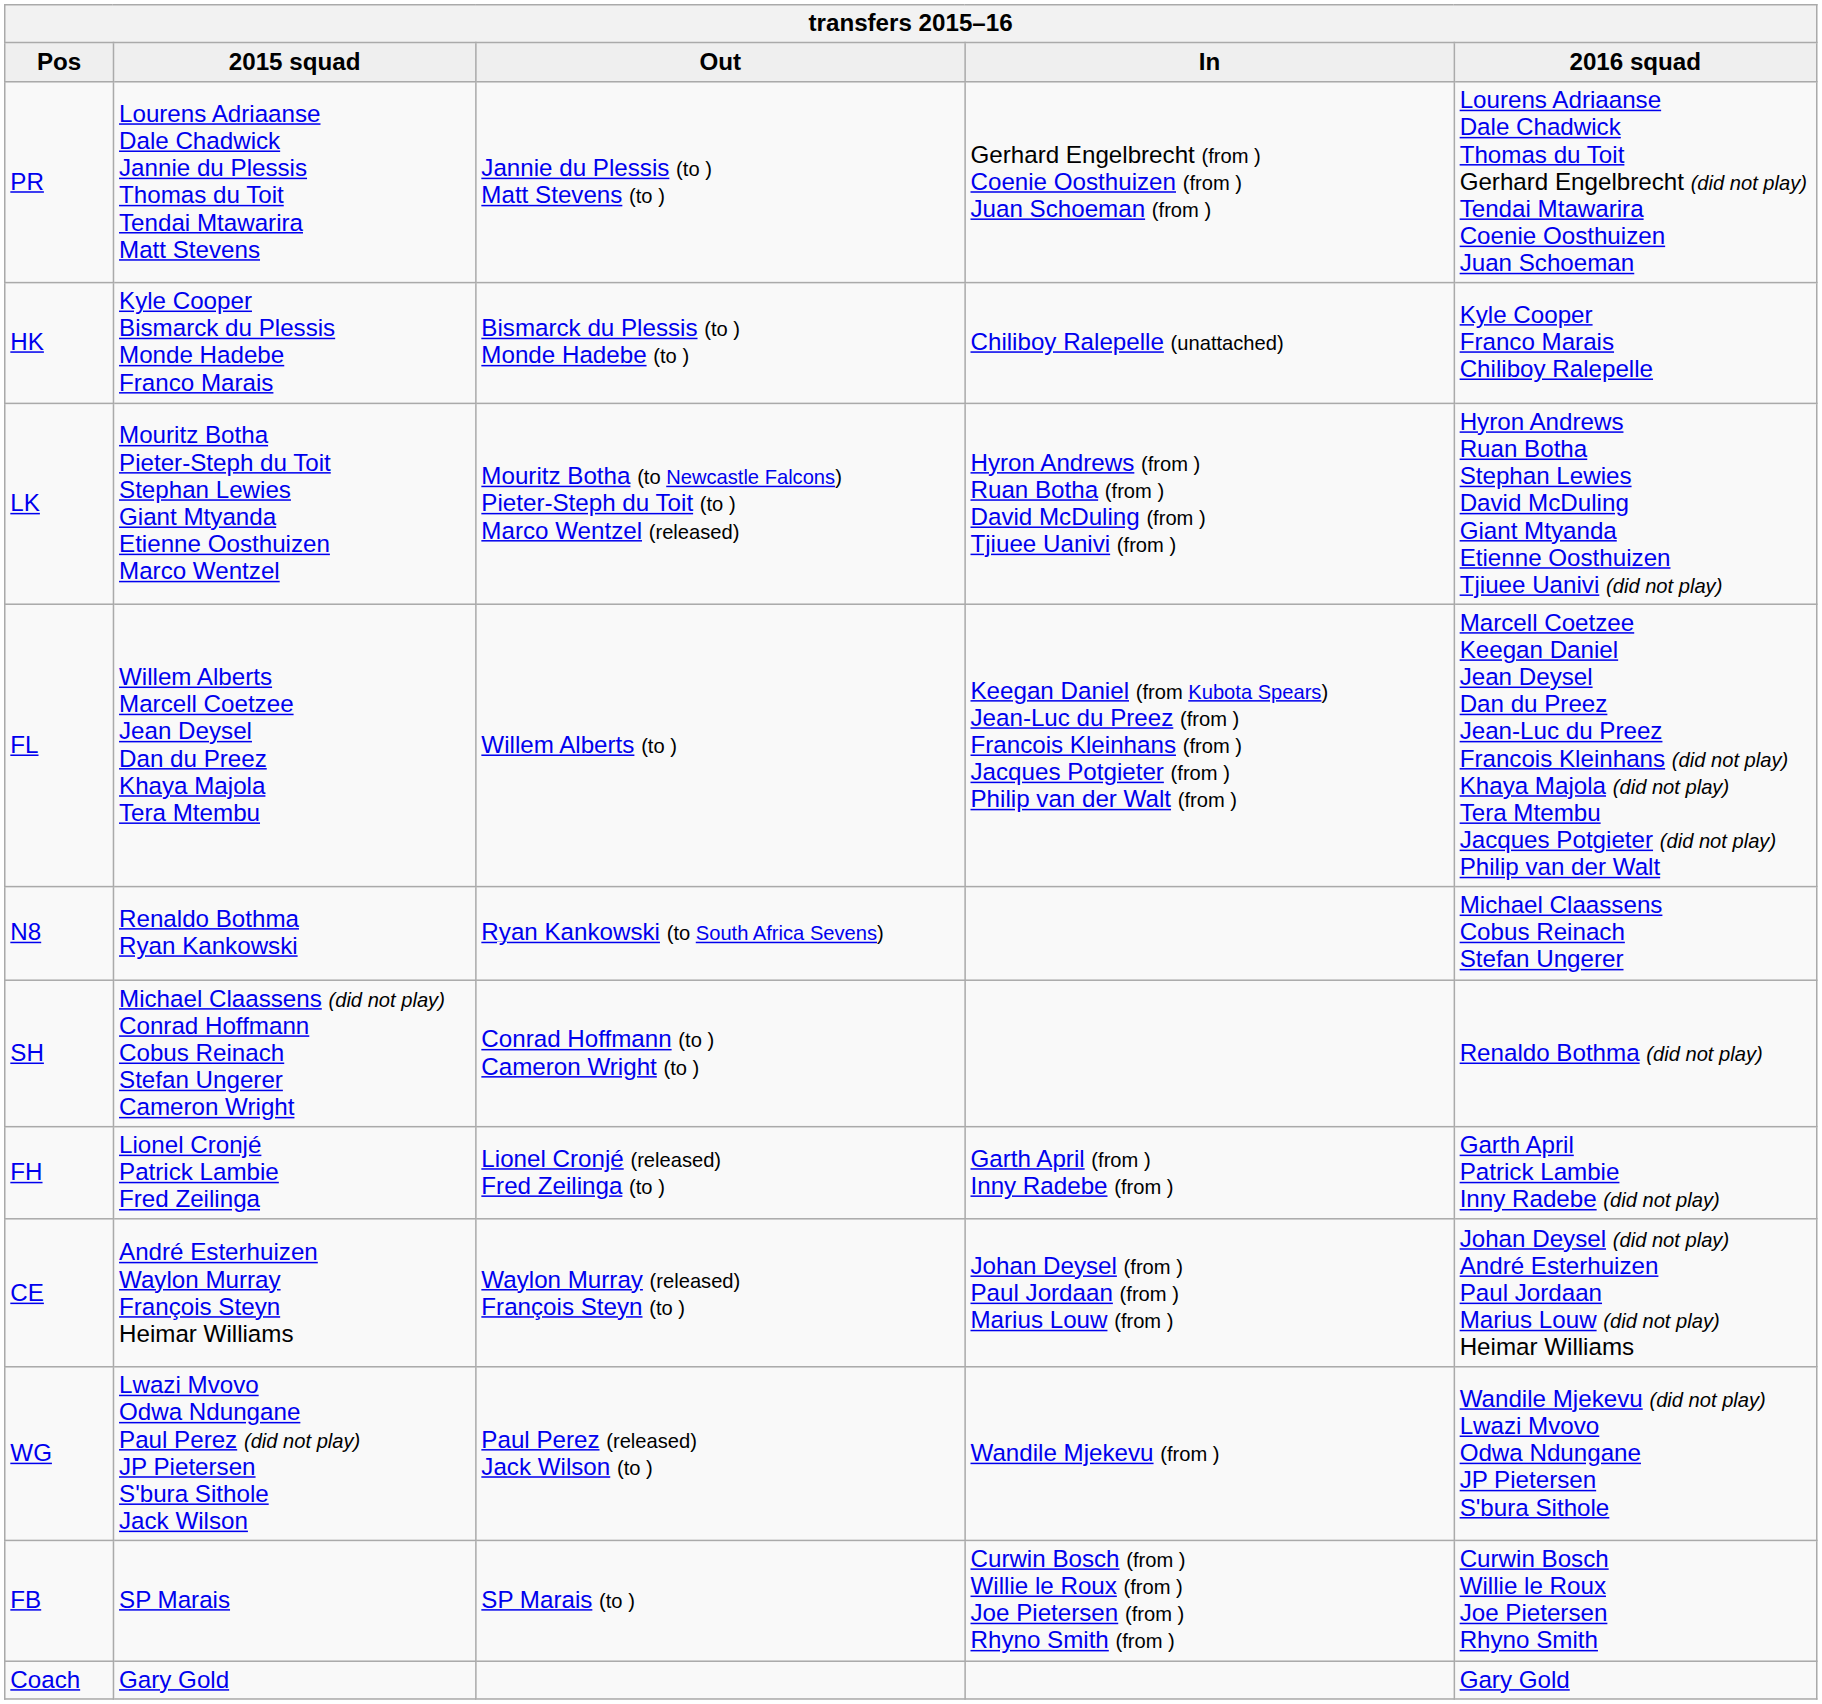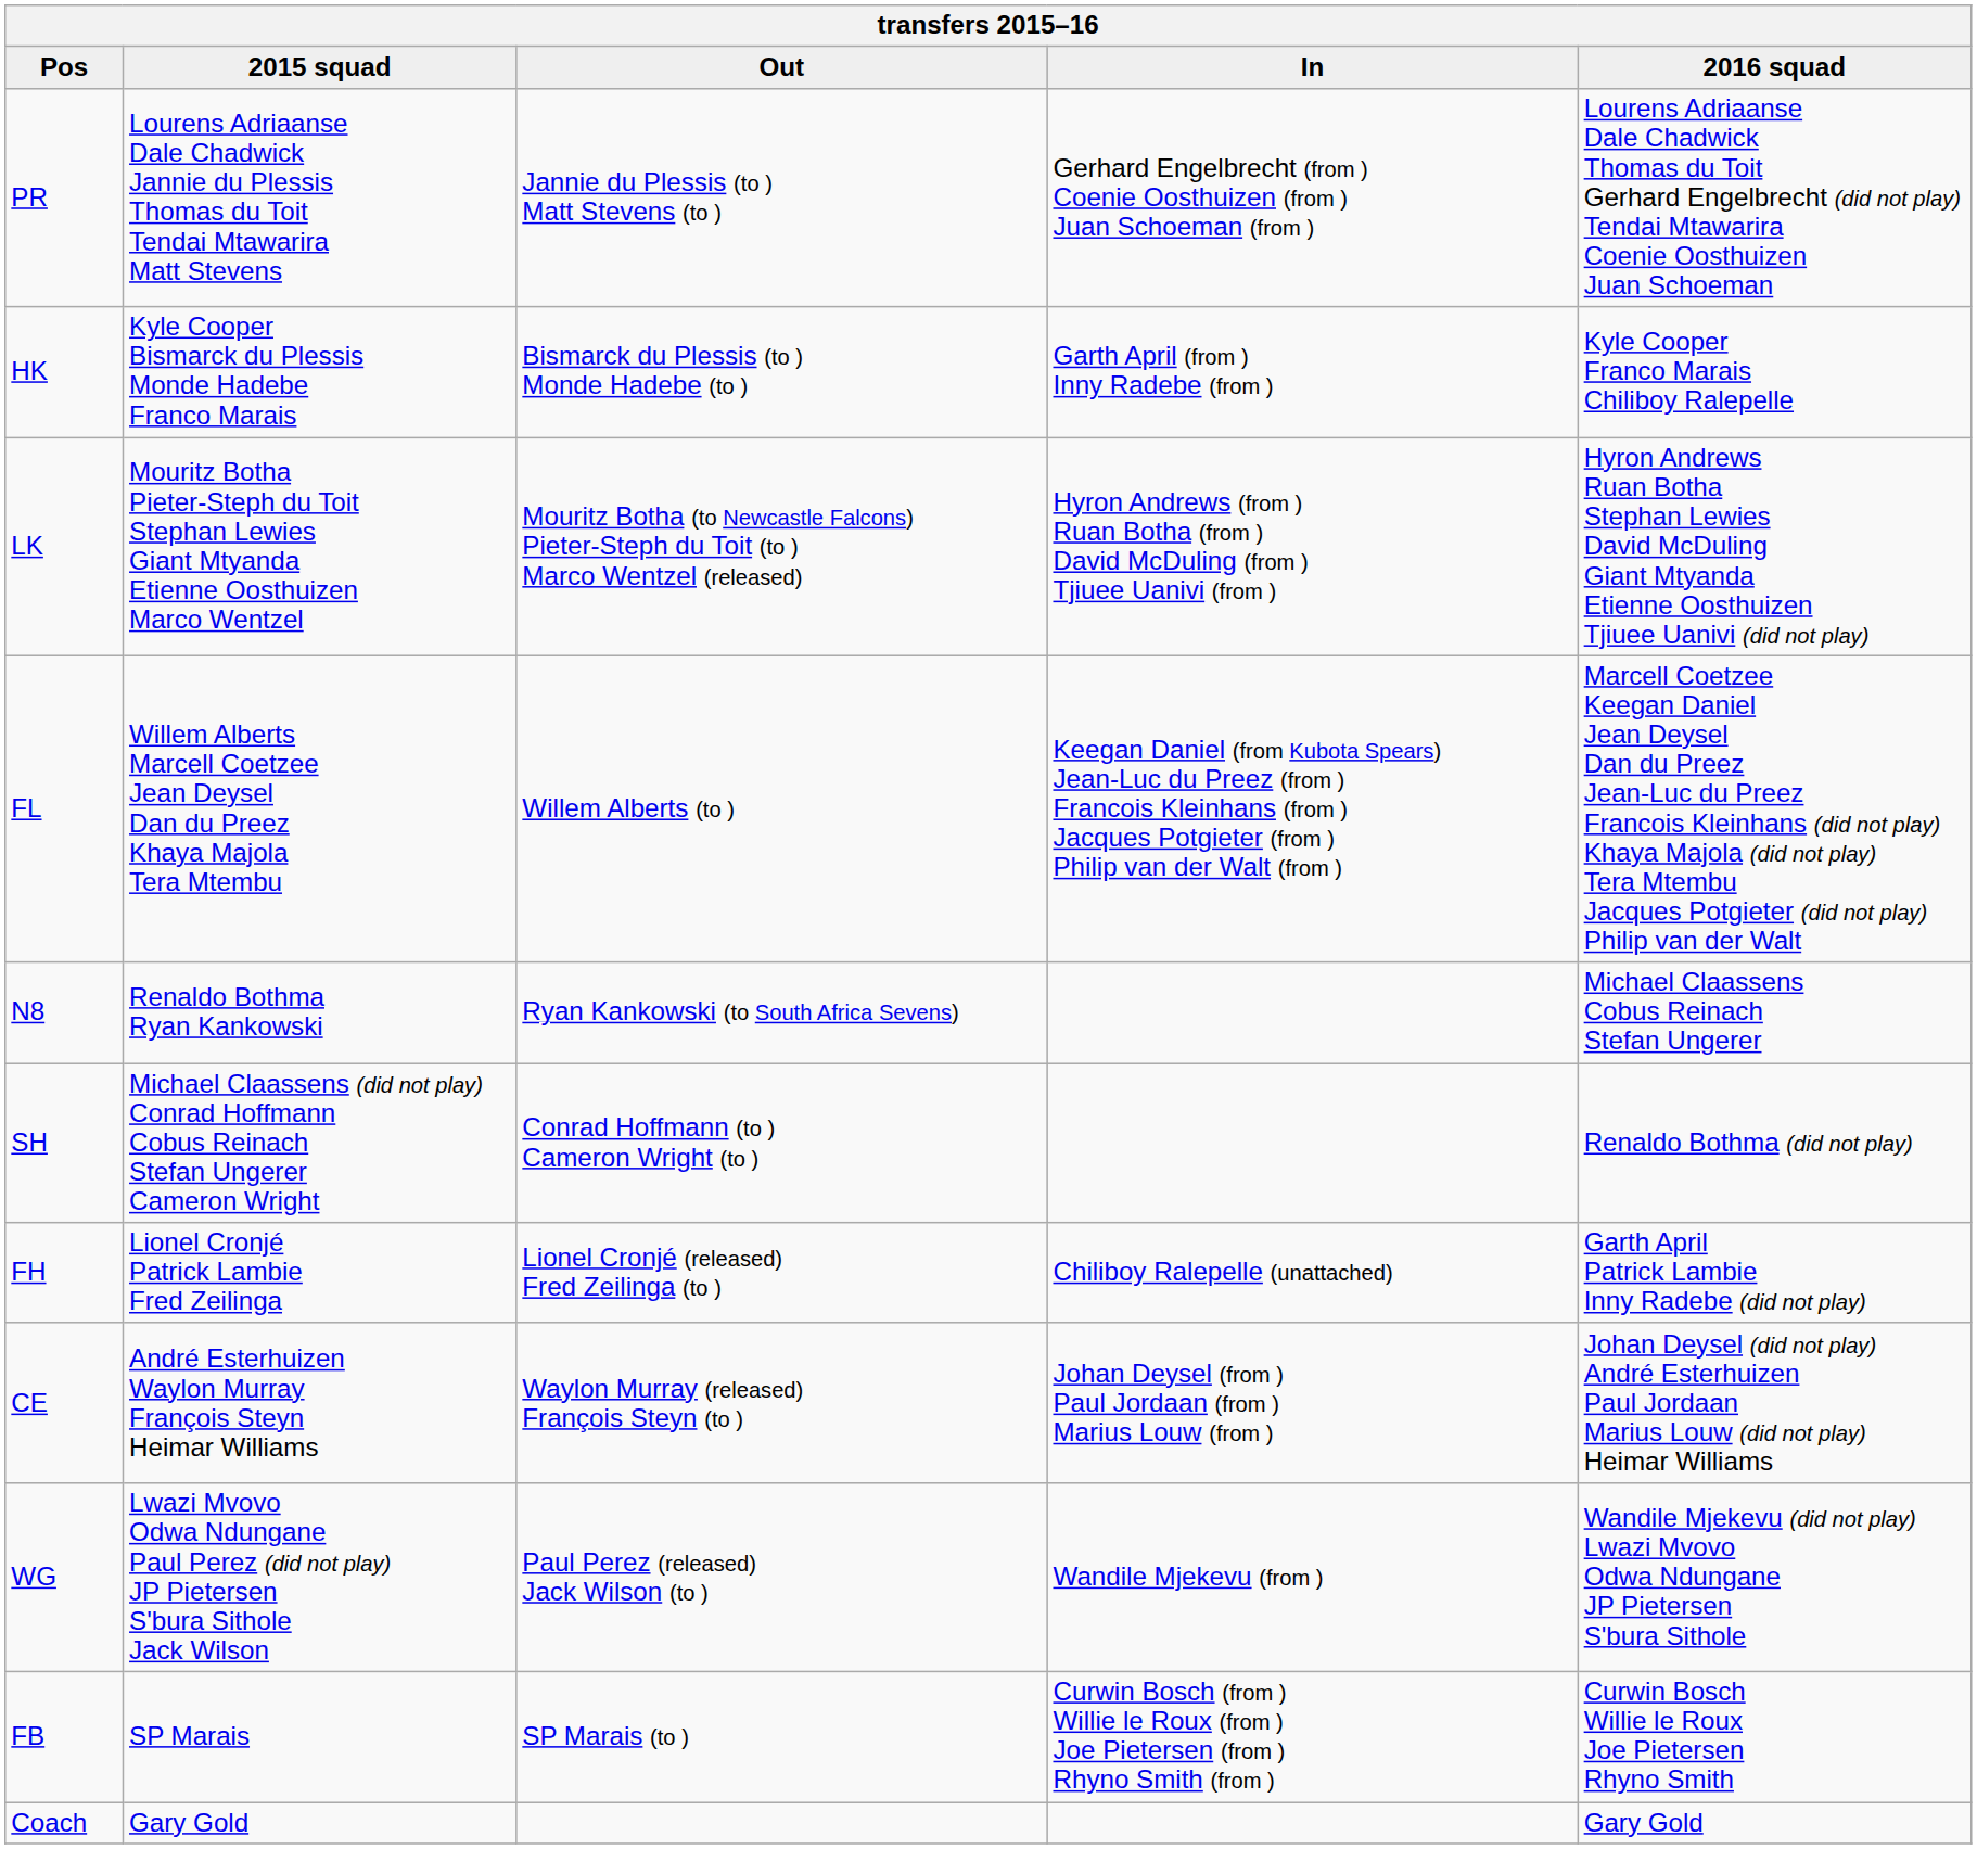HK | In: Chiliboy Ralepelle (unattached) -> Garth April (from ) Inny Radebe (from )
FH | In: Garth April (from ) Inny Radebe (from ) -> Chiliboy Ralepelle (unattached)
